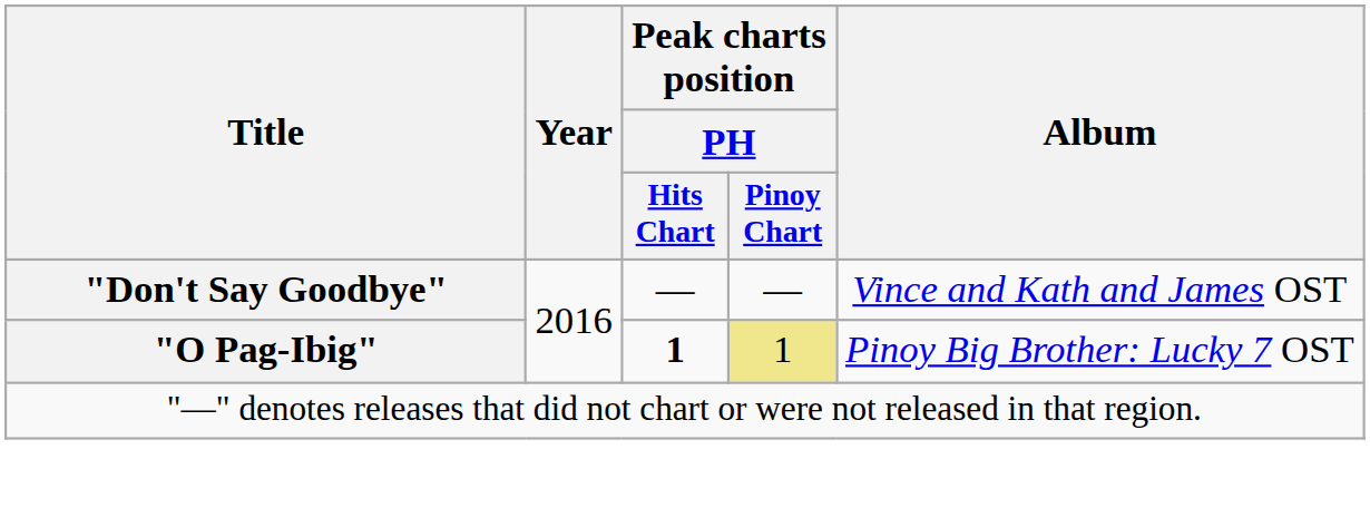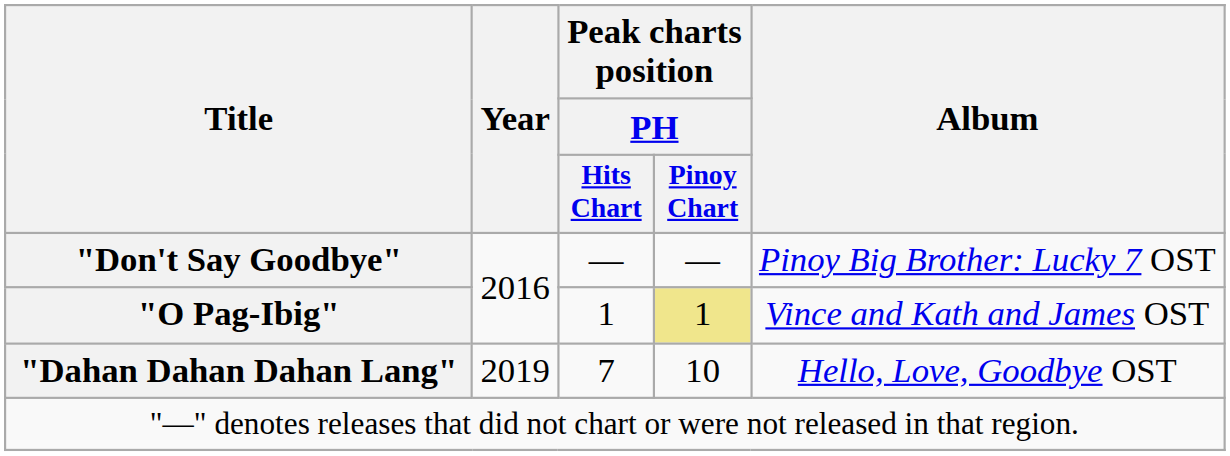"Don't Say Goodbye" | Album: Vince and Kath and James OST -> Pinoy Big Brother: Lucky 7 OST
"O Pag-Ibig" | Peak charts position / PH / Hits Chart: bold -> normal
"O Pag-Ibig" | Album: Pinoy Big Brother: Lucky 7 OST -> Vince and Kath and James OST
+ row: "Dahan Dahan Dahan Lang" | 2019 | 7 | 10 | Hello, Love, Goodbye OST
